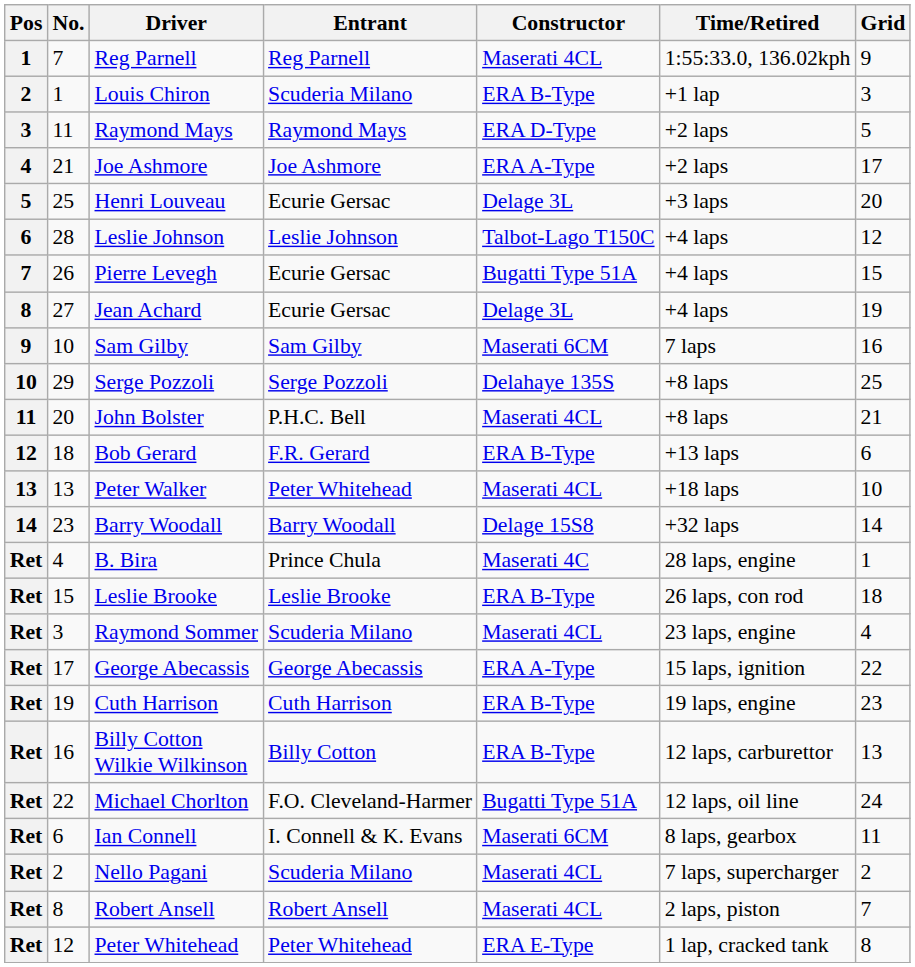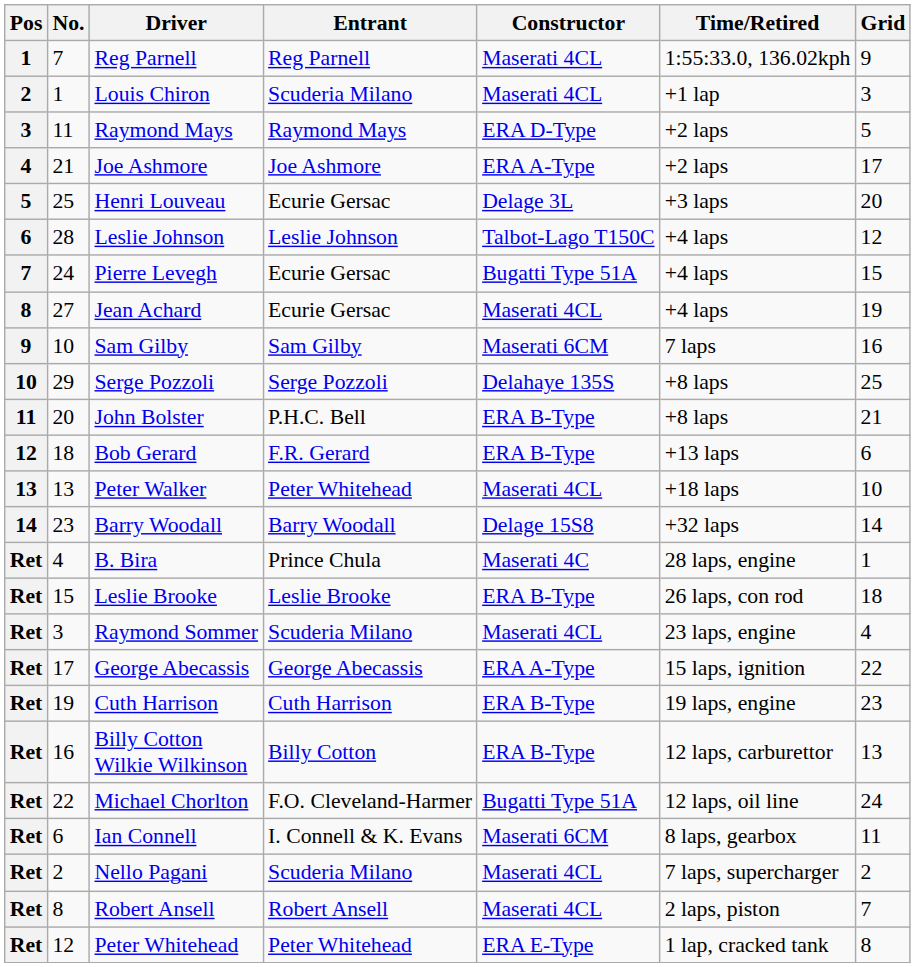Louis Chiron | Constructor: ERA B-Type -> Maserati 4CL
Pierre Levegh | No.: 26 -> 24
Jean Achard | Constructor: Delage 3L -> Maserati 4CL
John Bolster | Constructor: Maserati 4CL -> ERA B-Type
